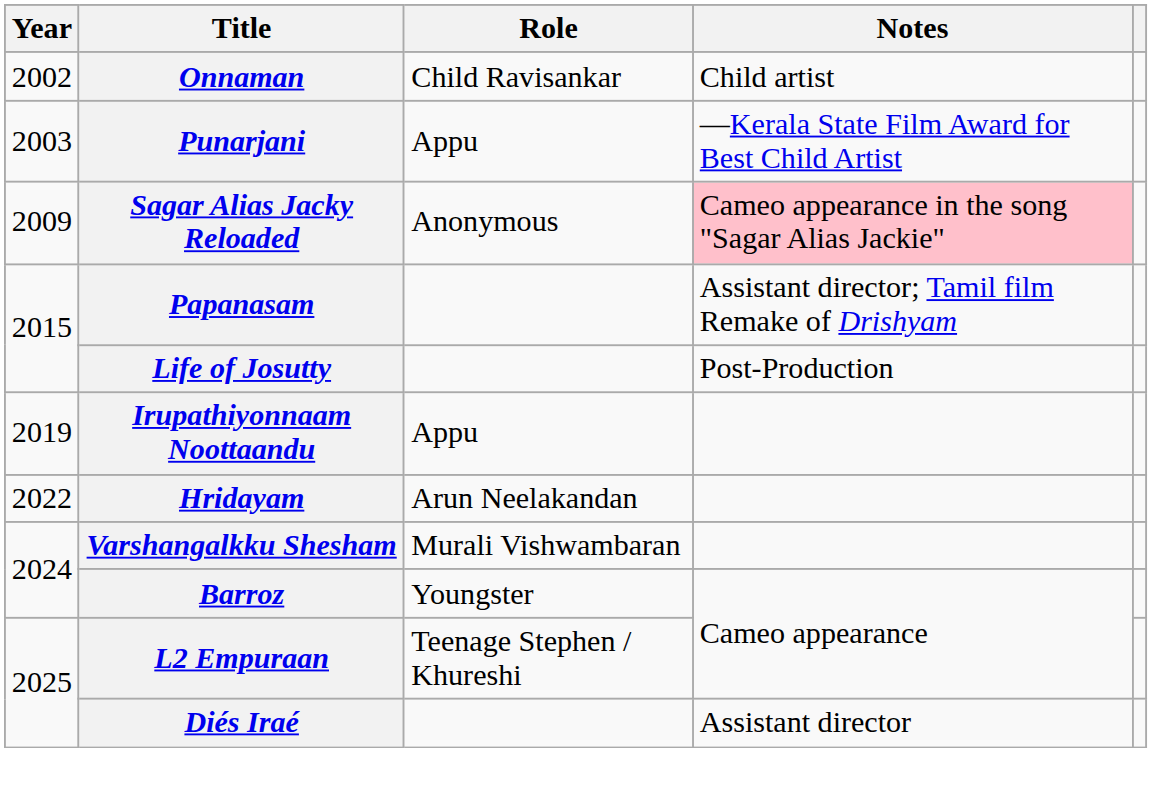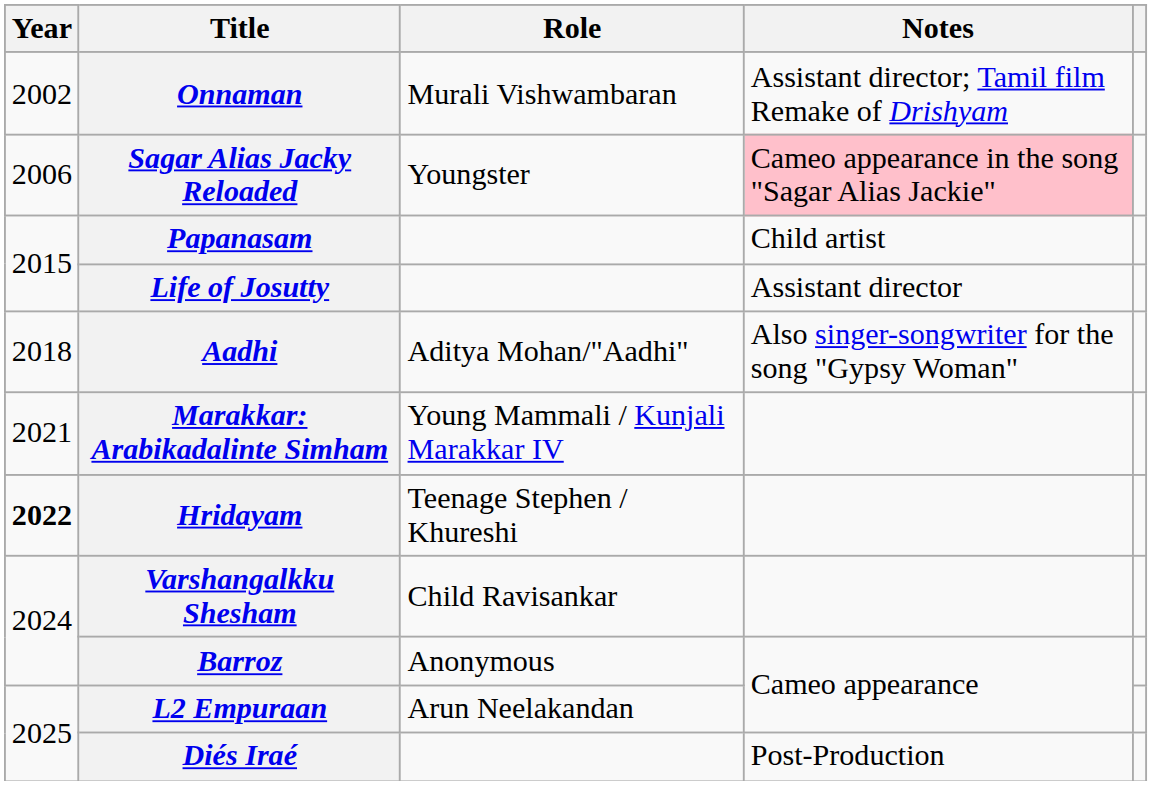Onnaman | Role: Child Ravisankar -> Murali Vishwambaran
Onnaman | Notes: Child artist -> Assistant director; Tamil film Remake of Drishyam
- row: 2003 | Punarjani | Appu | —Kerala State Film Award for Best Child Artist
Sagar Alias Jacky Reloaded | Year: 2009 -> 2006
Sagar Alias Jacky Reloaded | Role: Anonymous -> Youngster
Papanasam | Notes: Assistant director; Tamil film Remake of Drishyam -> Child artist
Life of Josutty | Notes: Post-Production -> Assistant director
+ row: 2018 | Aadhi | Aditya Mohan/"Aadhi" | Also singer-songwriter for the song "Gypsy Woman"
- row: 2019 | Irupathiyonnaam Noottaandu | Appu
+ row: 2021 | Marakkar: Arabikadalinte Simham | Young Mammali / Kunjali Marakkar IV
Hridayam | Year: normal -> bold
Hridayam | Role: Arun Neelakandan -> Teenage Stephen / Khureshi
Varshangalkku Shesham | Role: Murali Vishwambaran -> Child Ravisankar
Barroz | Role: Youngster -> Anonymous
L2 Empuraan | Role: Teenage Stephen / Khureshi -> Arun Neelakandan
Diés Iraé | Notes: Assistant director -> Post-Production
